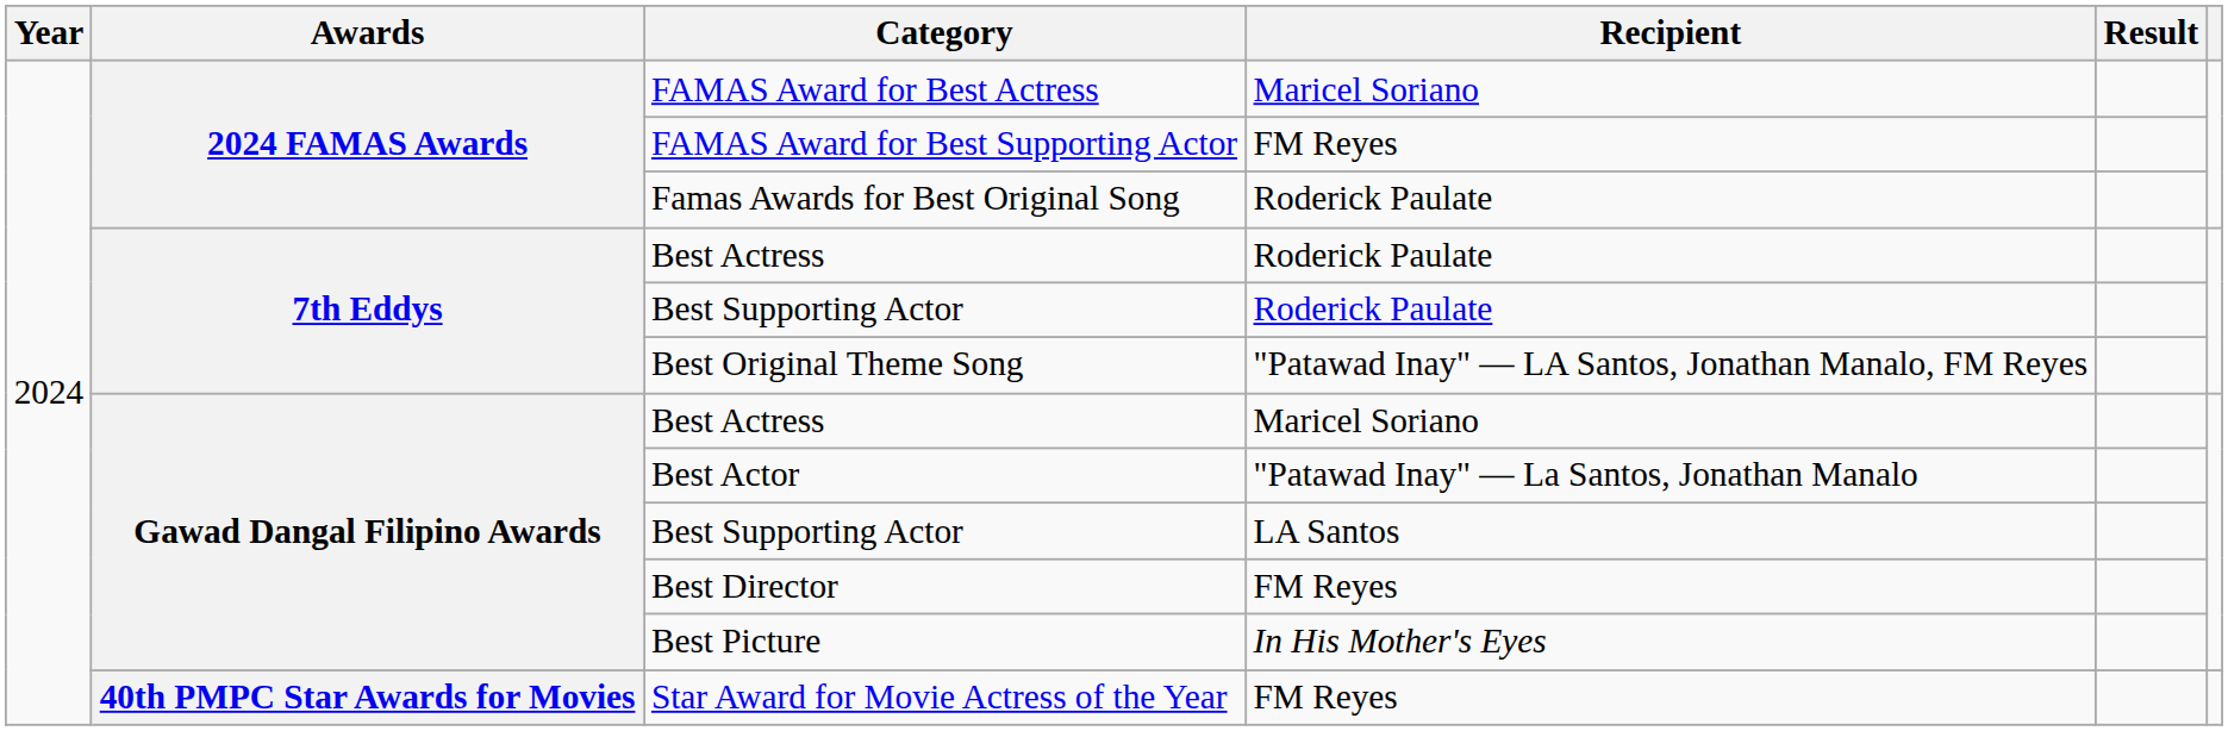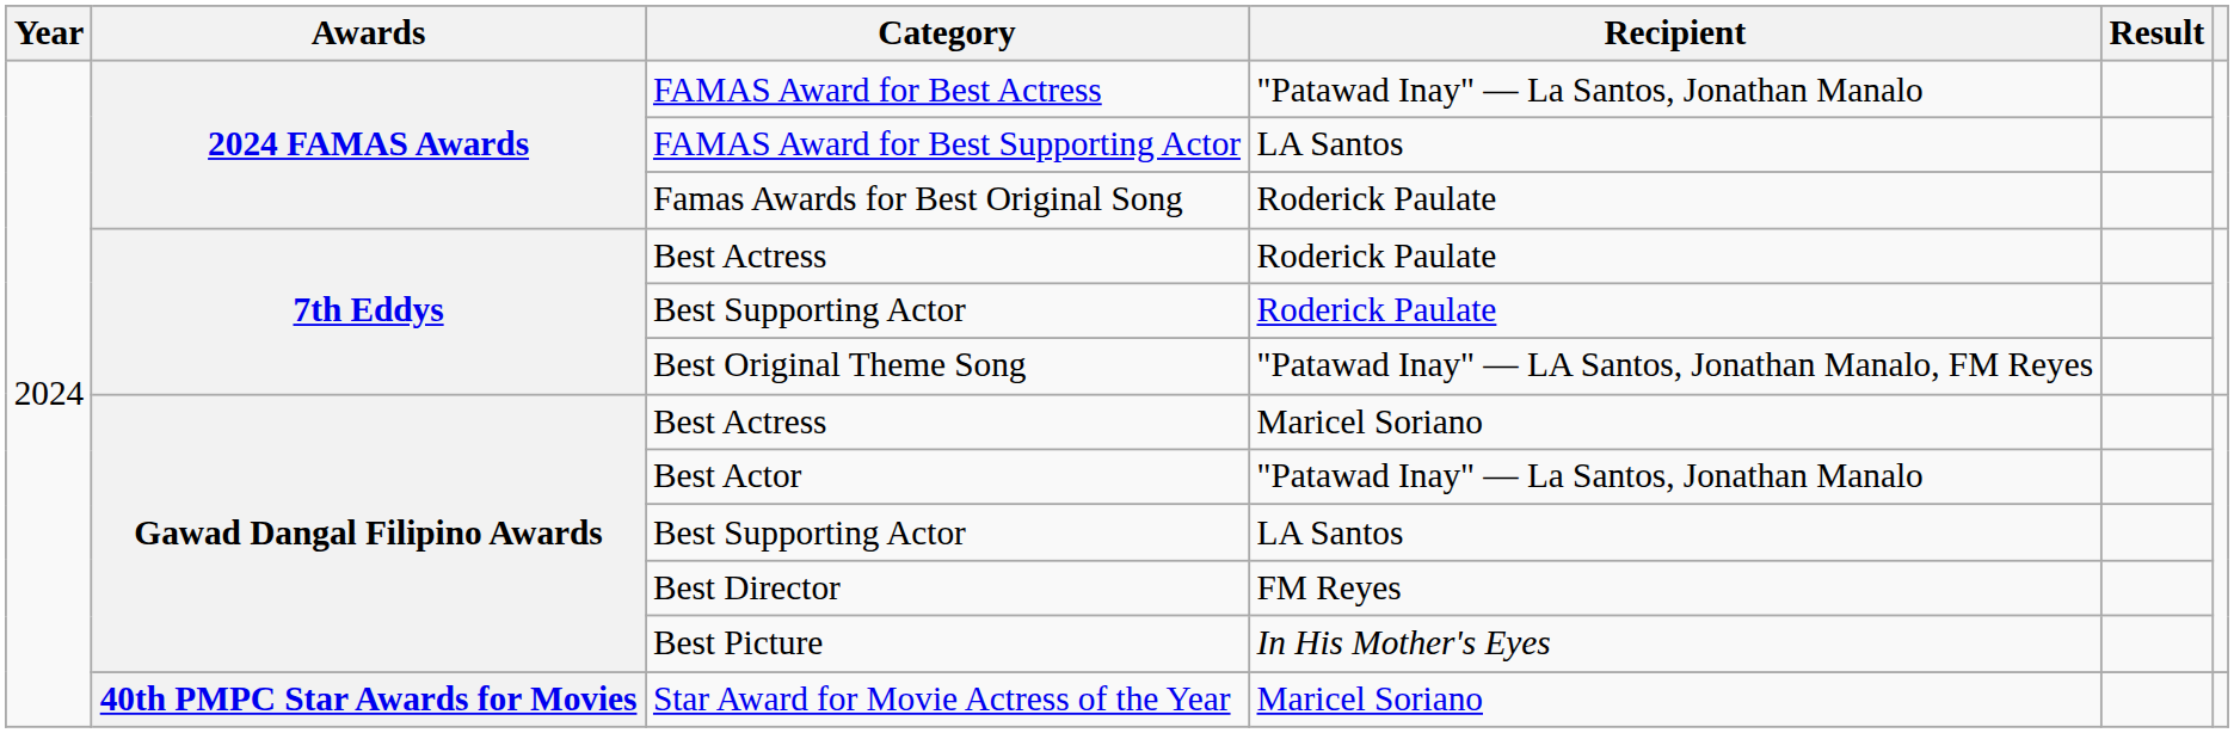FAMAS Award for Best Actress | Recipient: Maricel Soriano -> "Patawad Inay" — La Santos, Jonathan Manalo
FAMAS Award for Best Supporting Actor | Recipient: FM Reyes -> LA Santos
Star Award for Movie Actress of the Year | Recipient: FM Reyes -> Maricel Soriano
